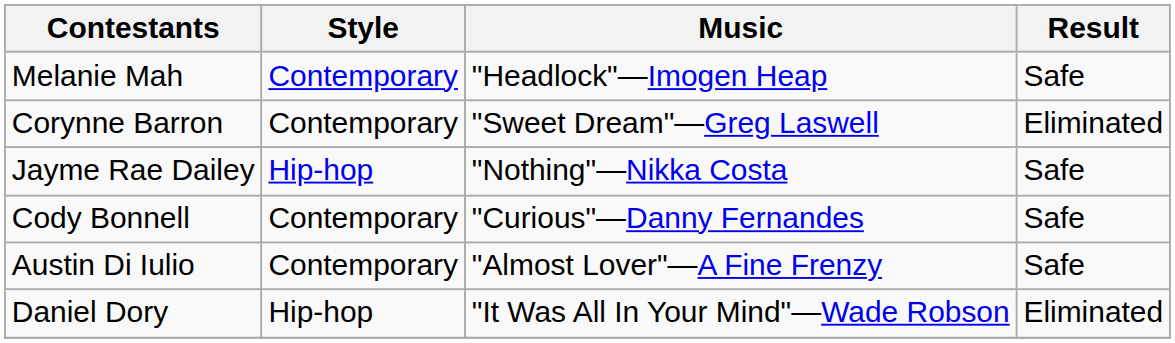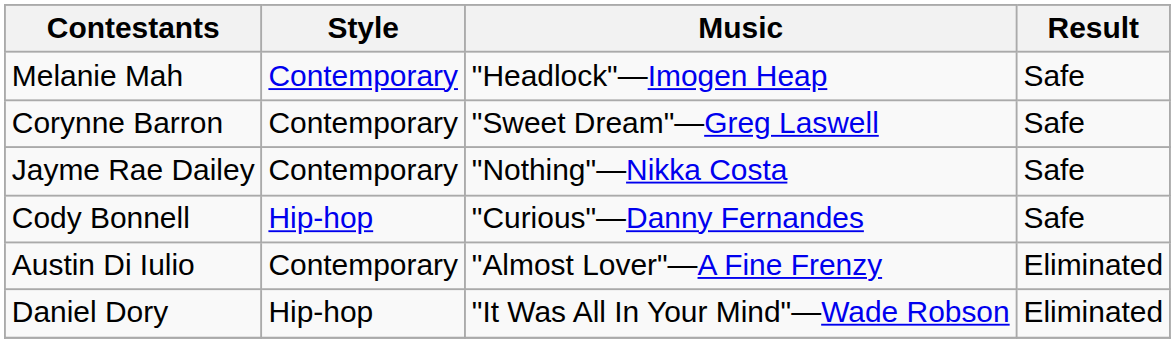Corynne Barron | Result: Eliminated -> Safe
Jayme Rae Dailey | Style: Hip-hop -> Contemporary
Cody Bonnell | Style: Contemporary -> Hip-hop
Austin Di Iulio | Result: Safe -> Eliminated
